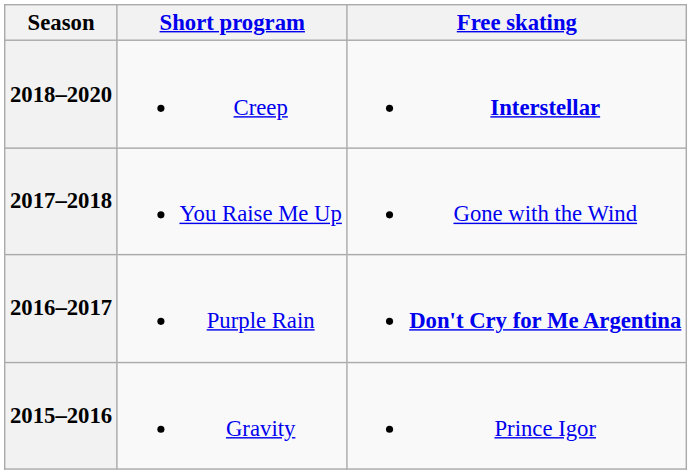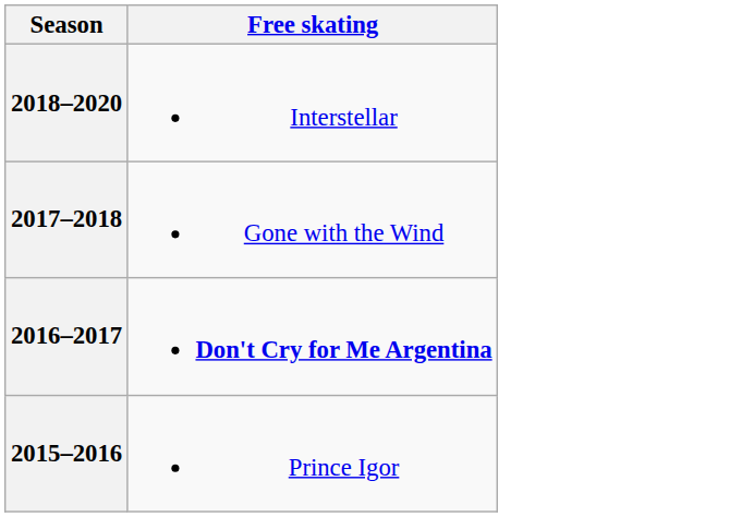- column: Short program | Creep | You Raise Me Up | Purple Rain | Gravity
2018–2020 | Free skating: bold -> normal
